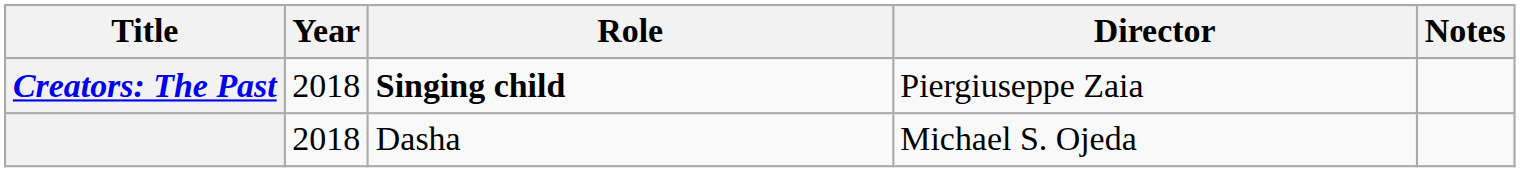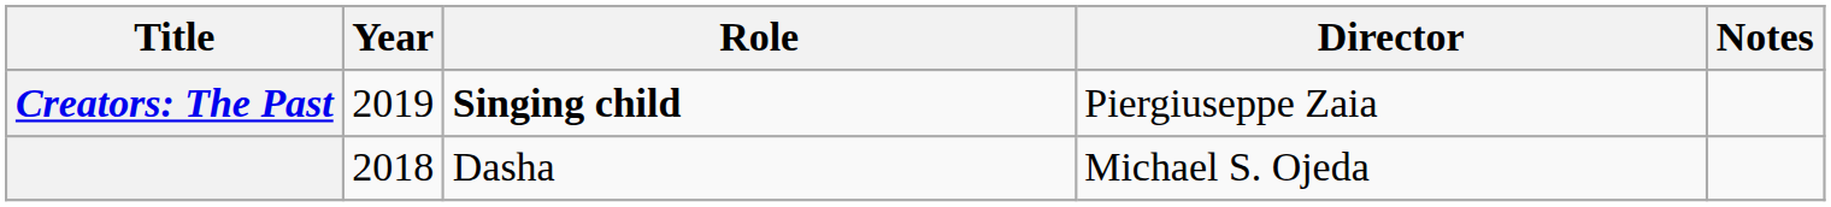Creators: The Past | Year: 2018 -> 2019
